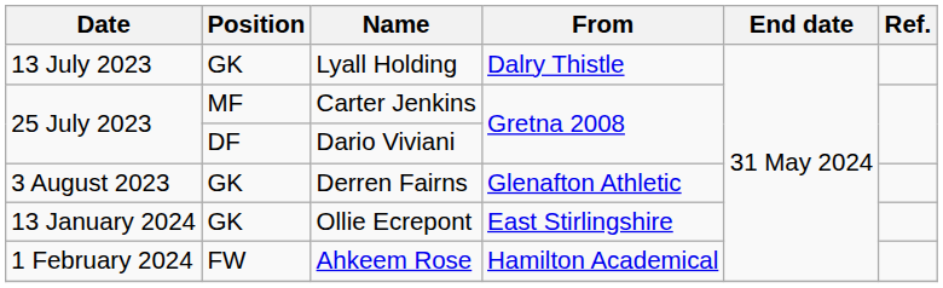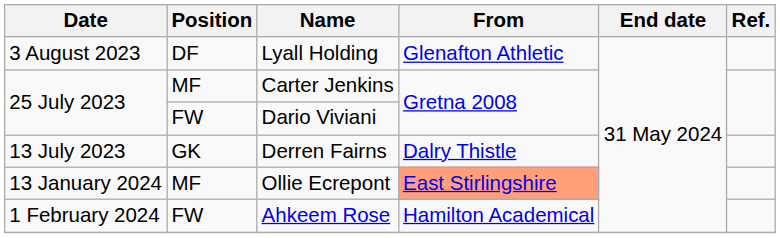Lyall Holding | Date: 13 July 2023 -> 3 August 2023
Lyall Holding | Position: GK -> DF
Lyall Holding | From: Dalry Thistle -> Glenafton Athletic
Dario Viviani | Position: DF -> FW
Derren Fairns | Date: 3 August 2023 -> 13 July 2023
Derren Fairns | From: Glenafton Athletic -> Dalry Thistle
Ollie Ecrepont | Position: GK -> MF
Ollie Ecrepont | From: no background -> lightsalmon background
